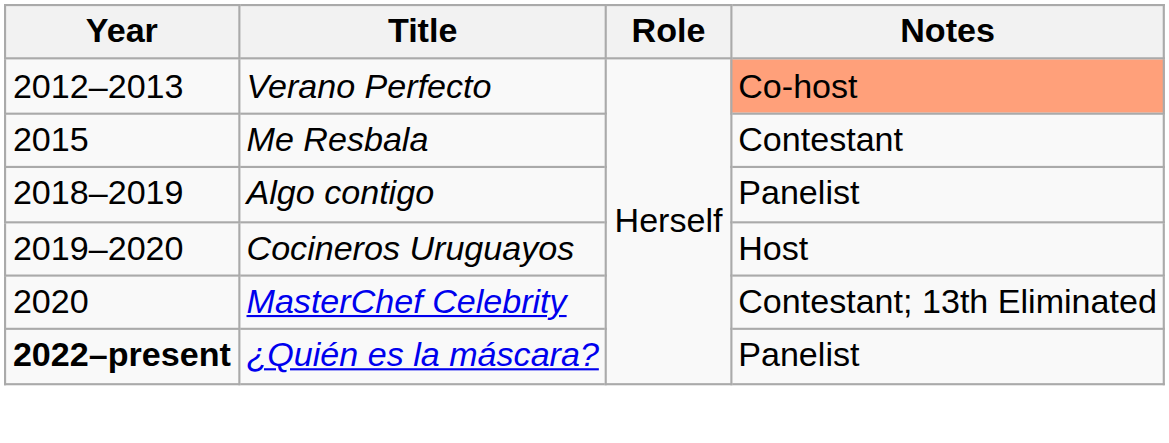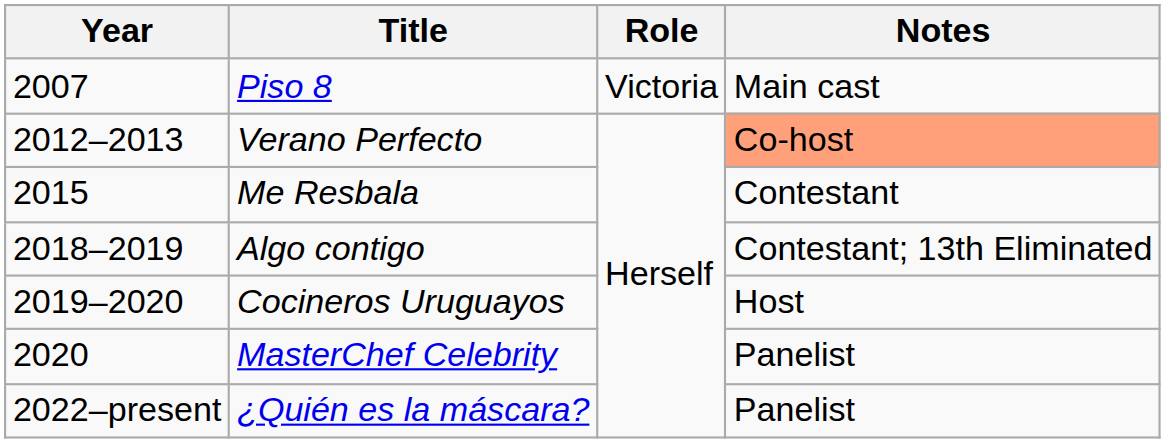+ row: 2007 | Piso 8 | Victoria | Main cast
Algo contigo | Notes: Panelist -> Contestant; 13th Eliminated
MasterChef Celebrity | Notes: Contestant; 13th Eliminated -> Panelist
¿Quién es la máscara? | Year: bold -> normal
